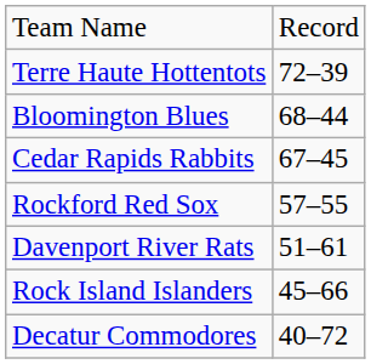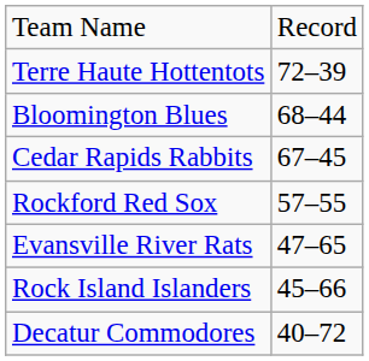- row: Davenport River Rats | 51–61
+ row: Evansville River Rats | 47–65
